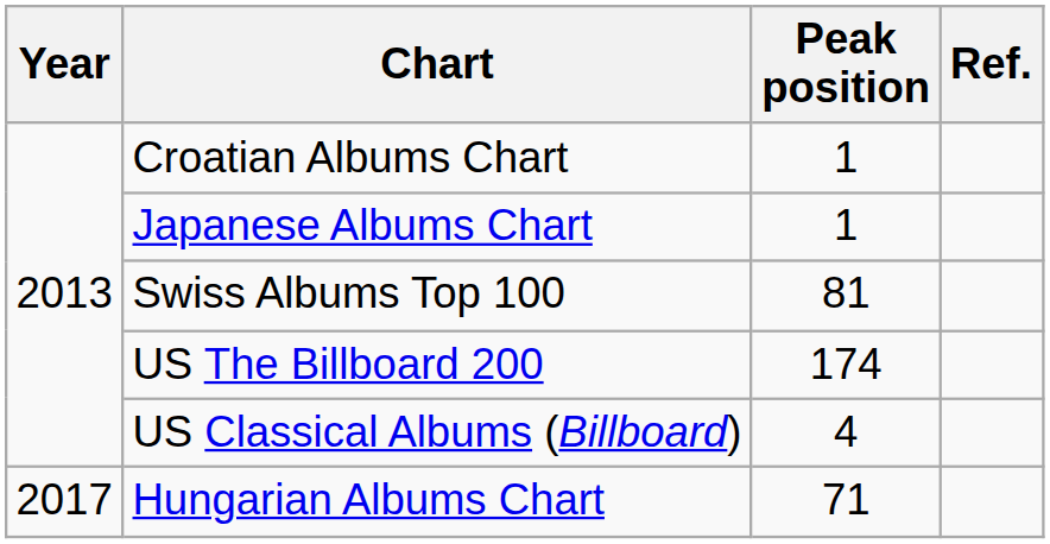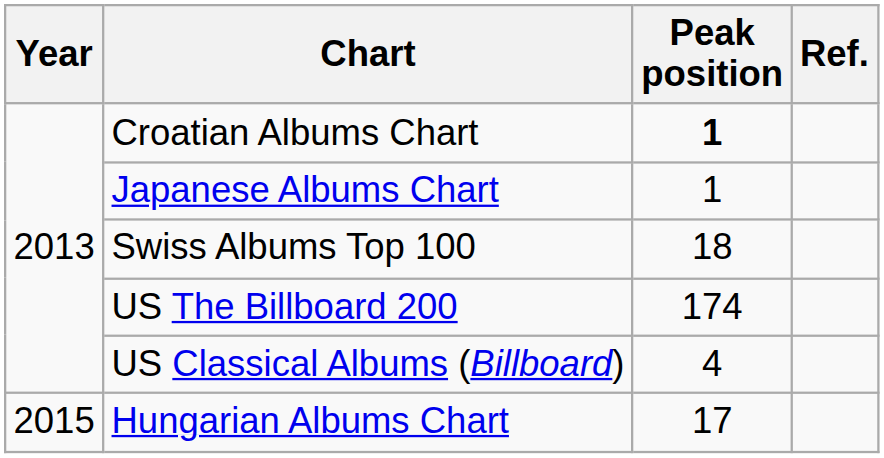Croatian Albums Chart | Peak position: normal -> bold
Swiss Albums Top 100 | Peak position: 81 -> 18
Hungarian Albums Chart | Year: 2017 -> 2015
Hungarian Albums Chart | Peak position: 71 -> 17
